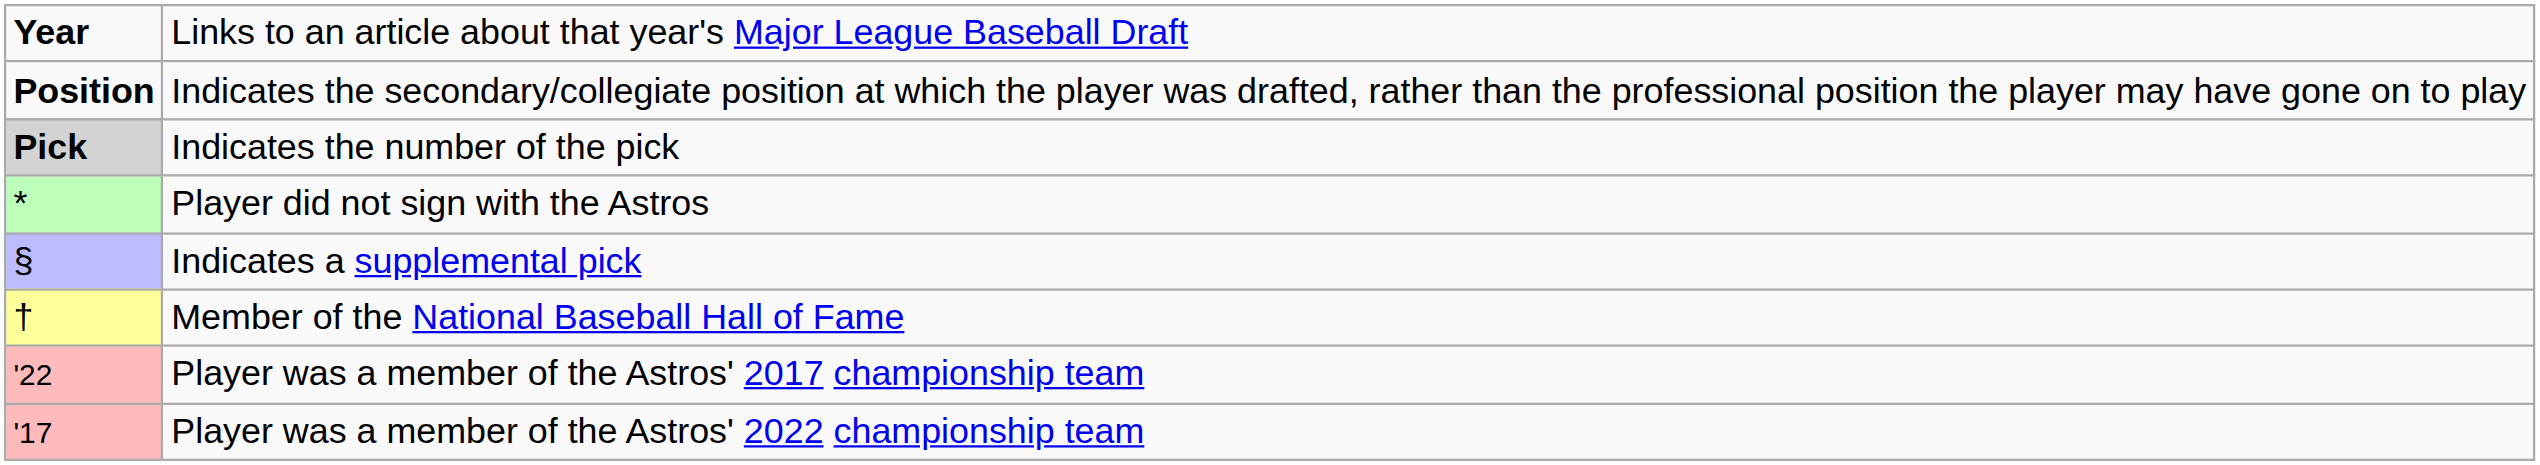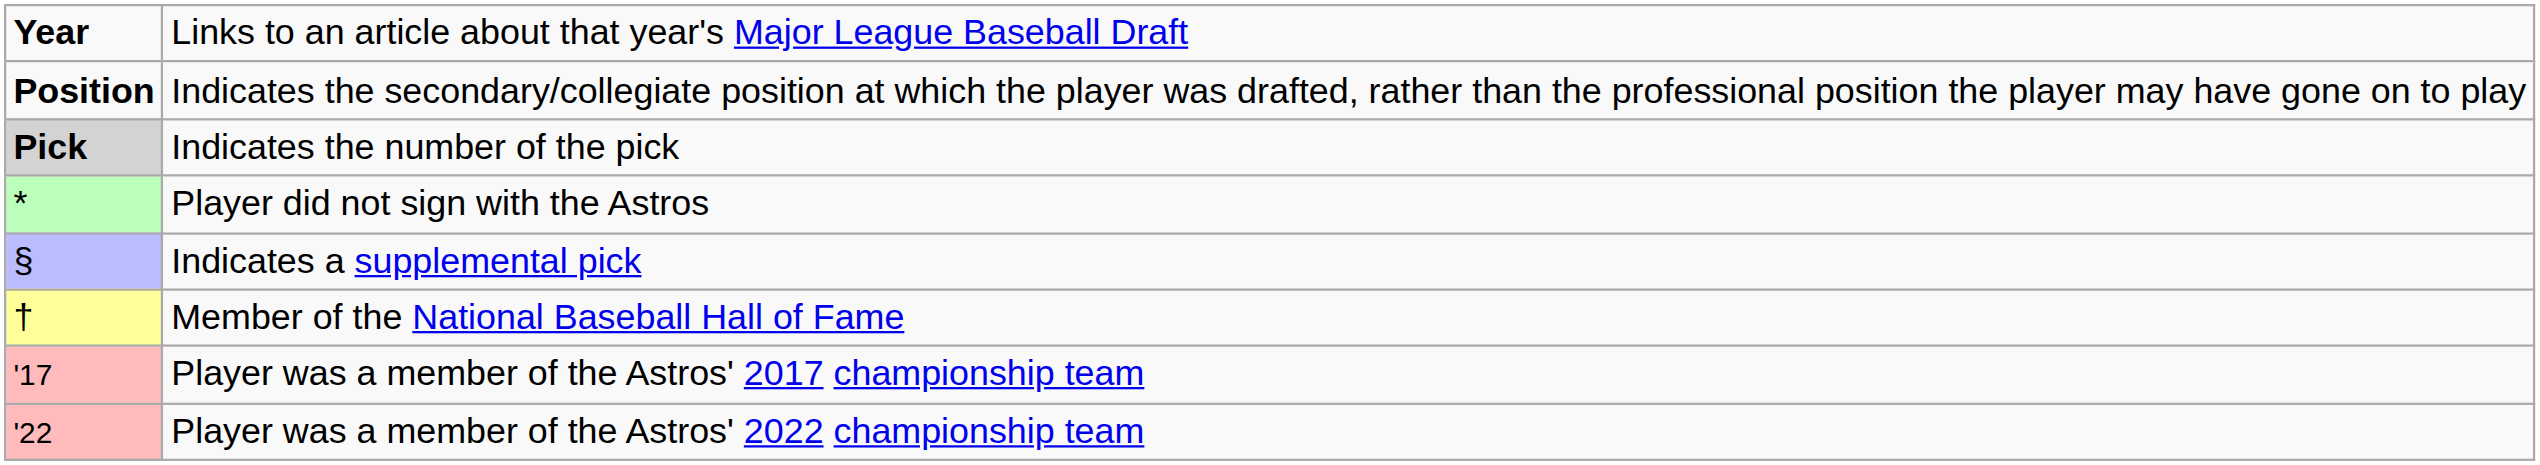Player was a member of the Astros' 2017 championship team | column 1: '22 -> '17
Player was a member of the Astros' 2022 championship team | column 1: '17 -> '22
